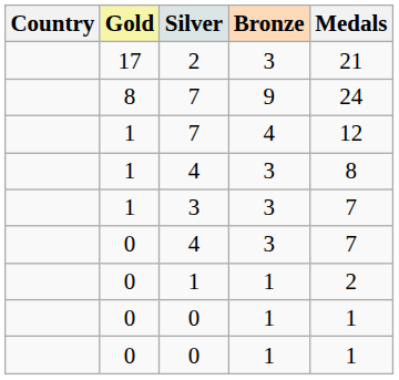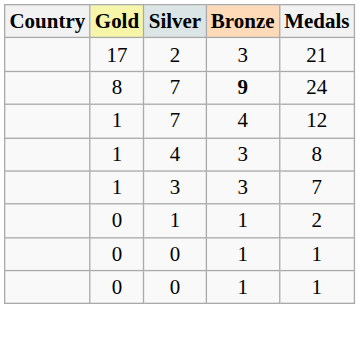8 / 7 | Bronze: normal -> bold
- row: 0 | 4 | 3 | 7
